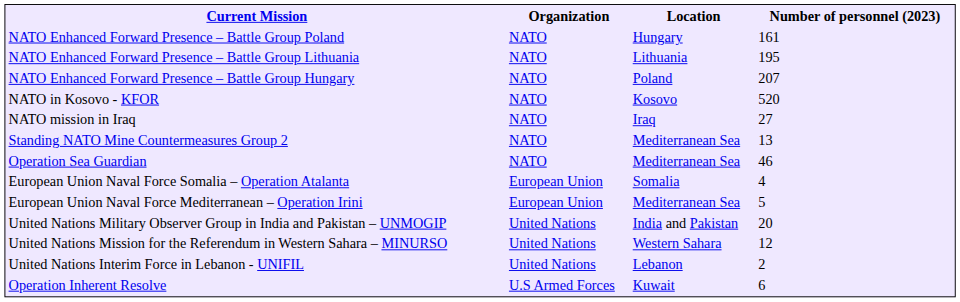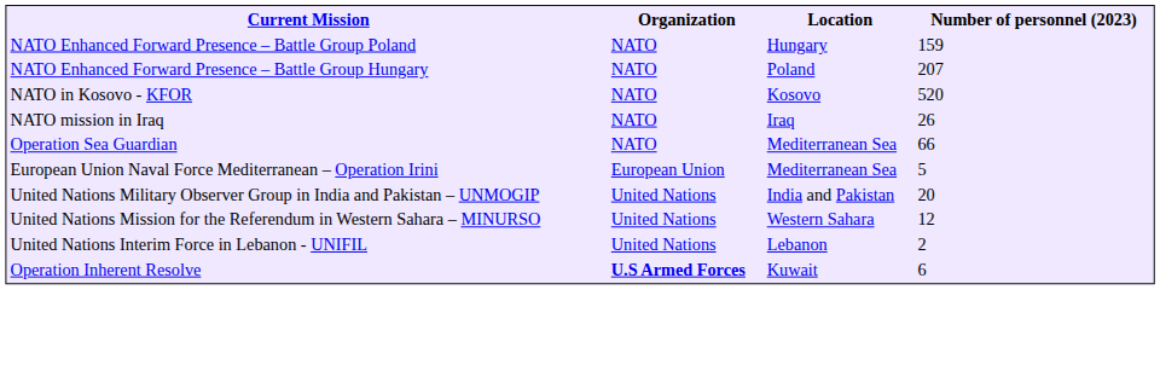NATO Enhanced Forward Presence – Battle Group Poland | Number of personnel (2023): 161 -> 159
- row: NATO Enhanced Forward Presence – Battle Group Lithuania | NATO | Lithuania | 195
NATO mission in Iraq | Number of personnel (2023): 27 -> 26
- row: Standing NATO Mine Countermeasures Group 2 | NATO | Mediterranean Sea | 13
Operation Sea Guardian | Number of personnel (2023): 46 -> 66
- row: European Union Naval Force Somalia – Operation Atalanta | European Union | Somalia | 4
Operation Inherent Resolve | Organization: normal -> bold
